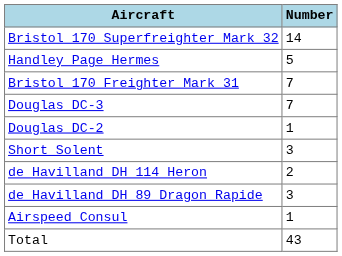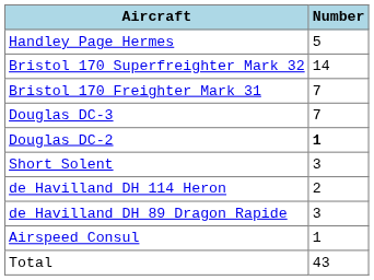rows swapped: Handley Page Hermes <-> Bristol 170 Superfreighter Mark 32
Douglas DC-2 | Number: normal -> bold
